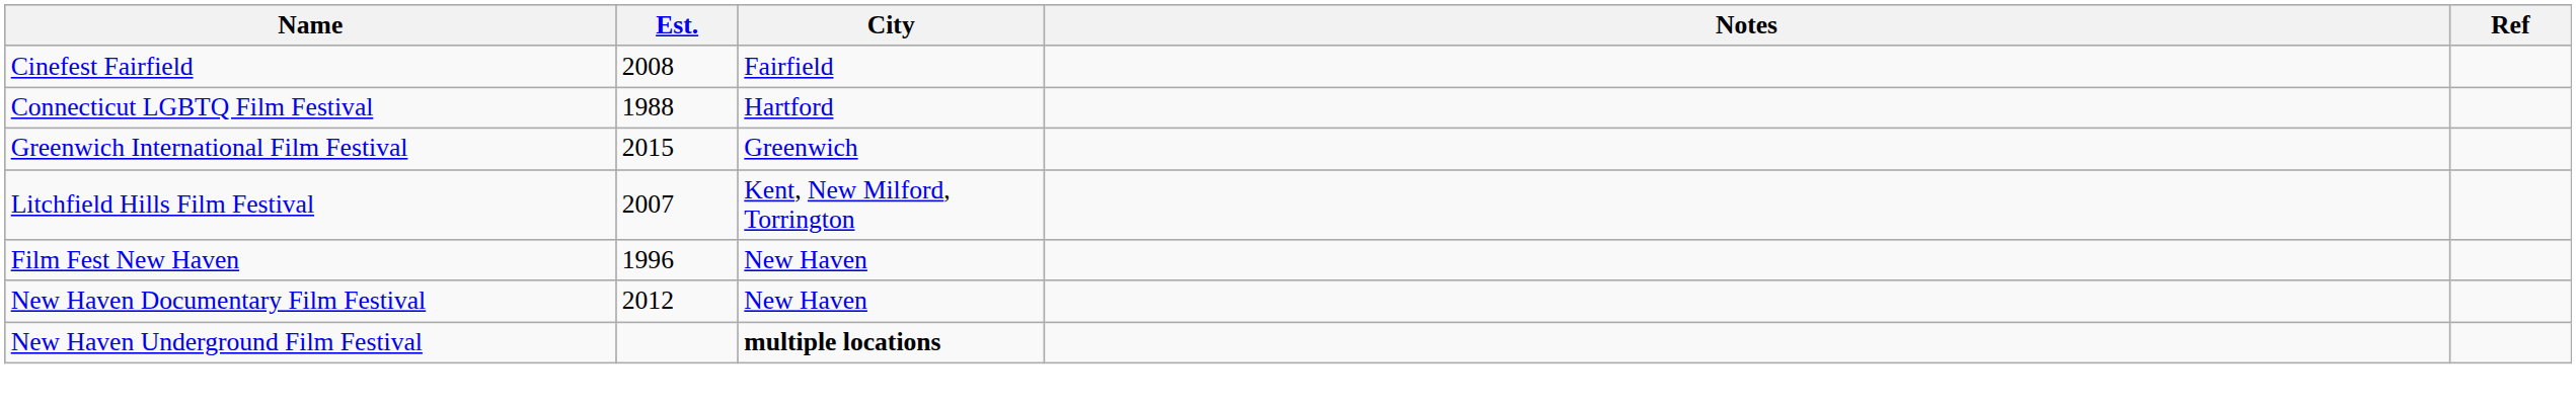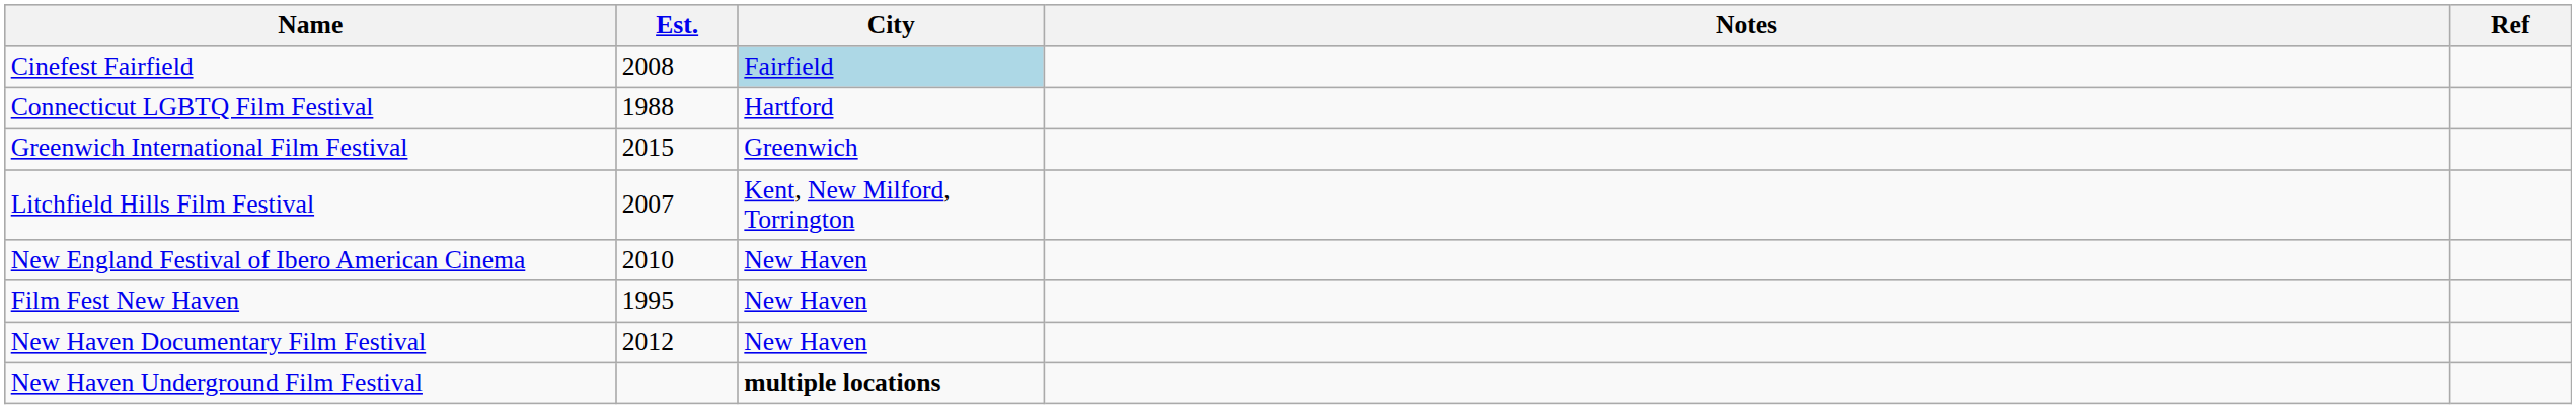Cinefest Fairfield | City: no background -> lightblue background
+ row: New England Festival of Ibero American Cinema | 2010 | New Haven
Film Fest New Haven | Est.: 1996 -> 1995
